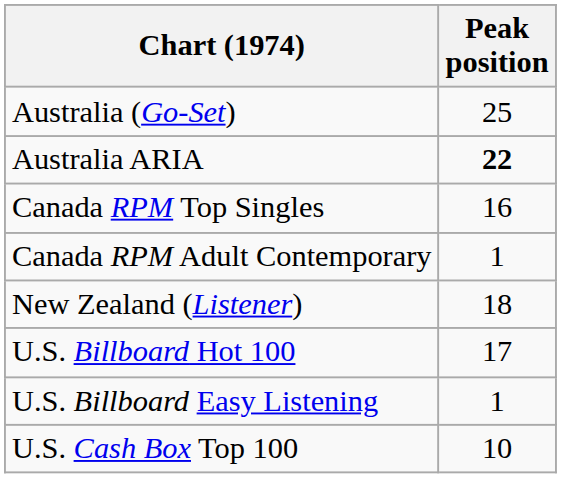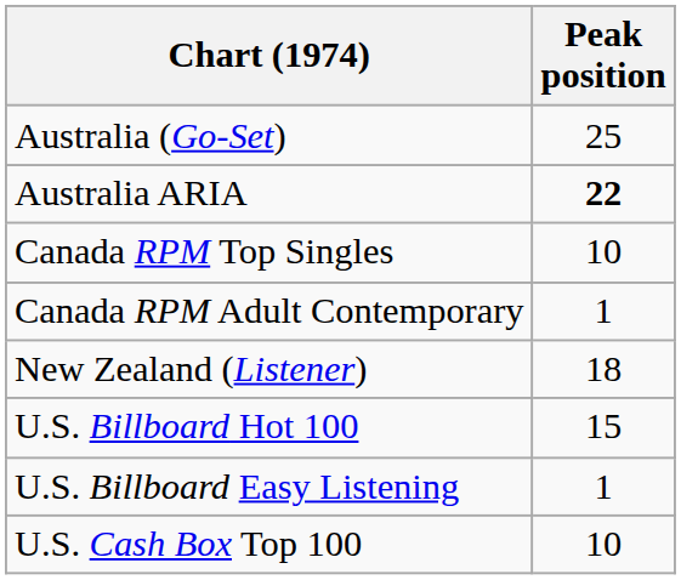Canada RPM Top Singles | Peak position: 16 -> 10
U.S. Billboard Hot 100 | Peak position: 17 -> 15
